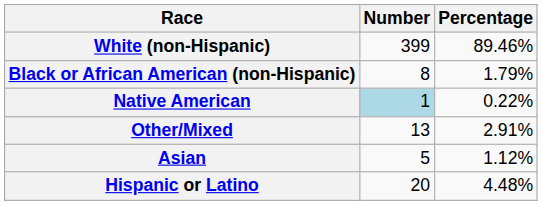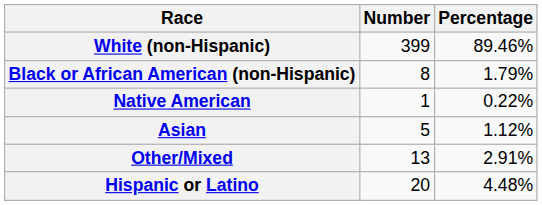Native American | Number: lightblue background -> no background
rows swapped: Asian <-> Other/Mixed
